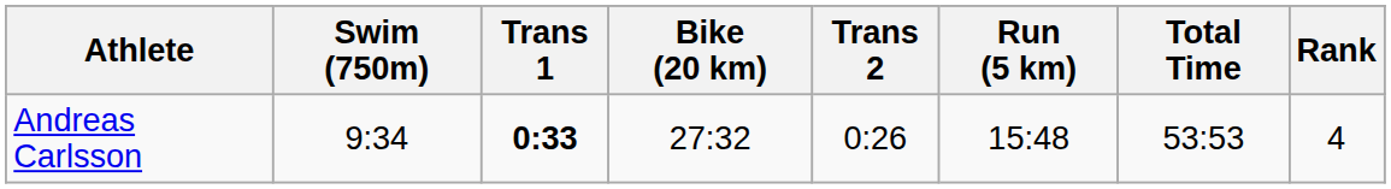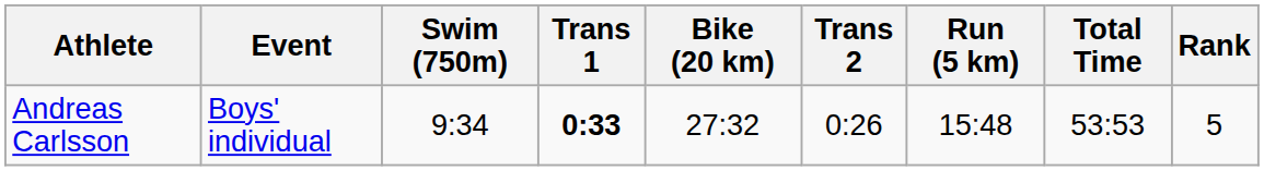+ column: Event | Boys' individual
Andreas Carlsson | Rank: 4 -> 5
